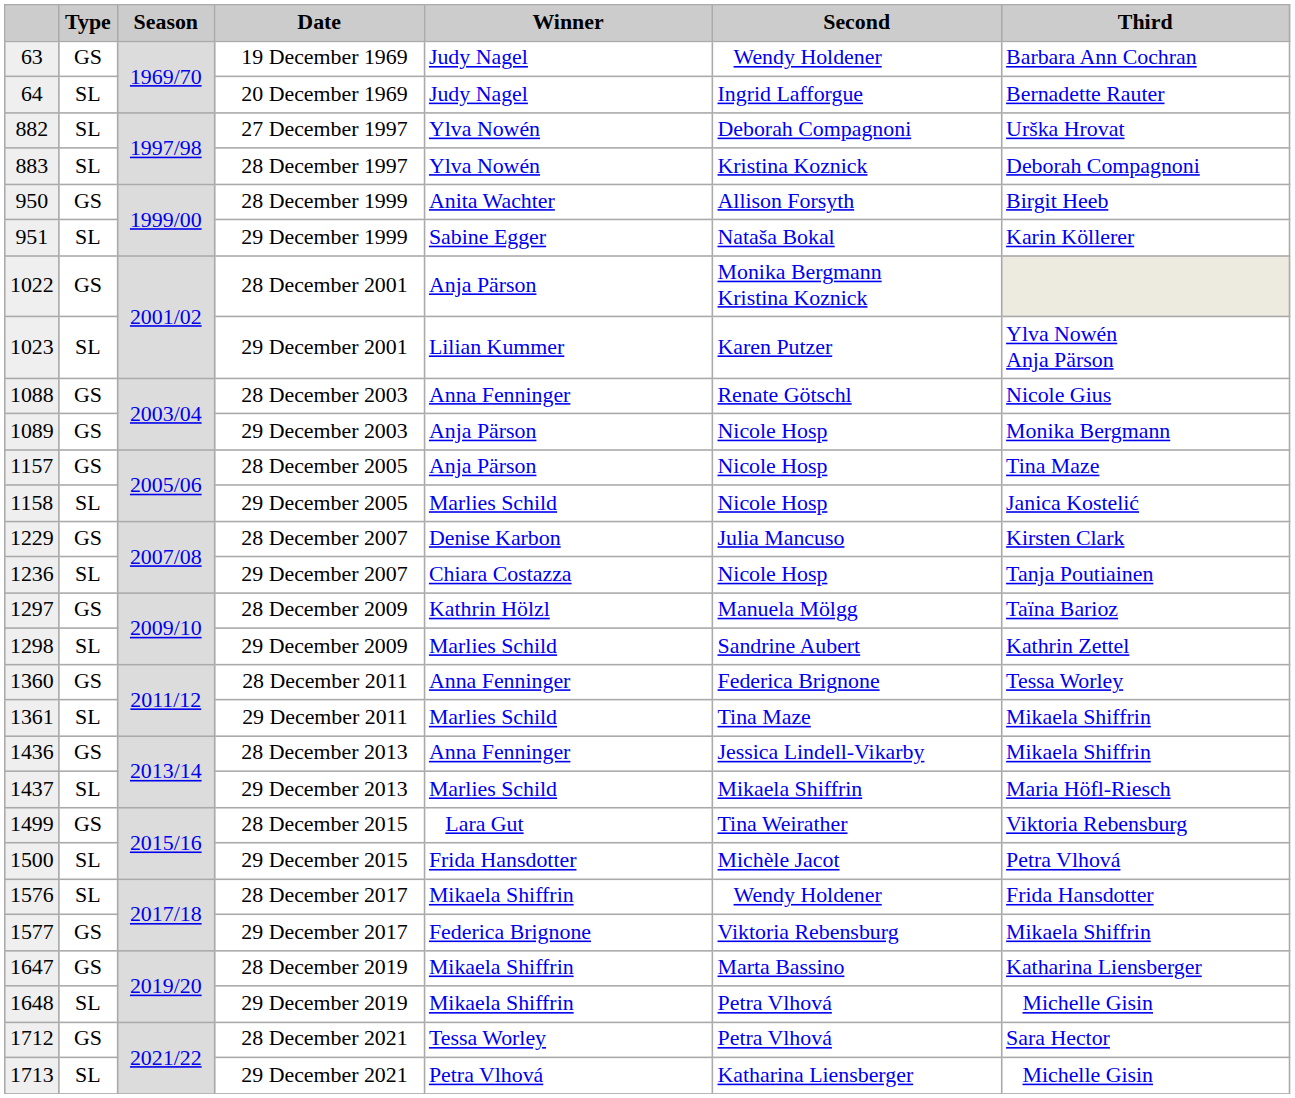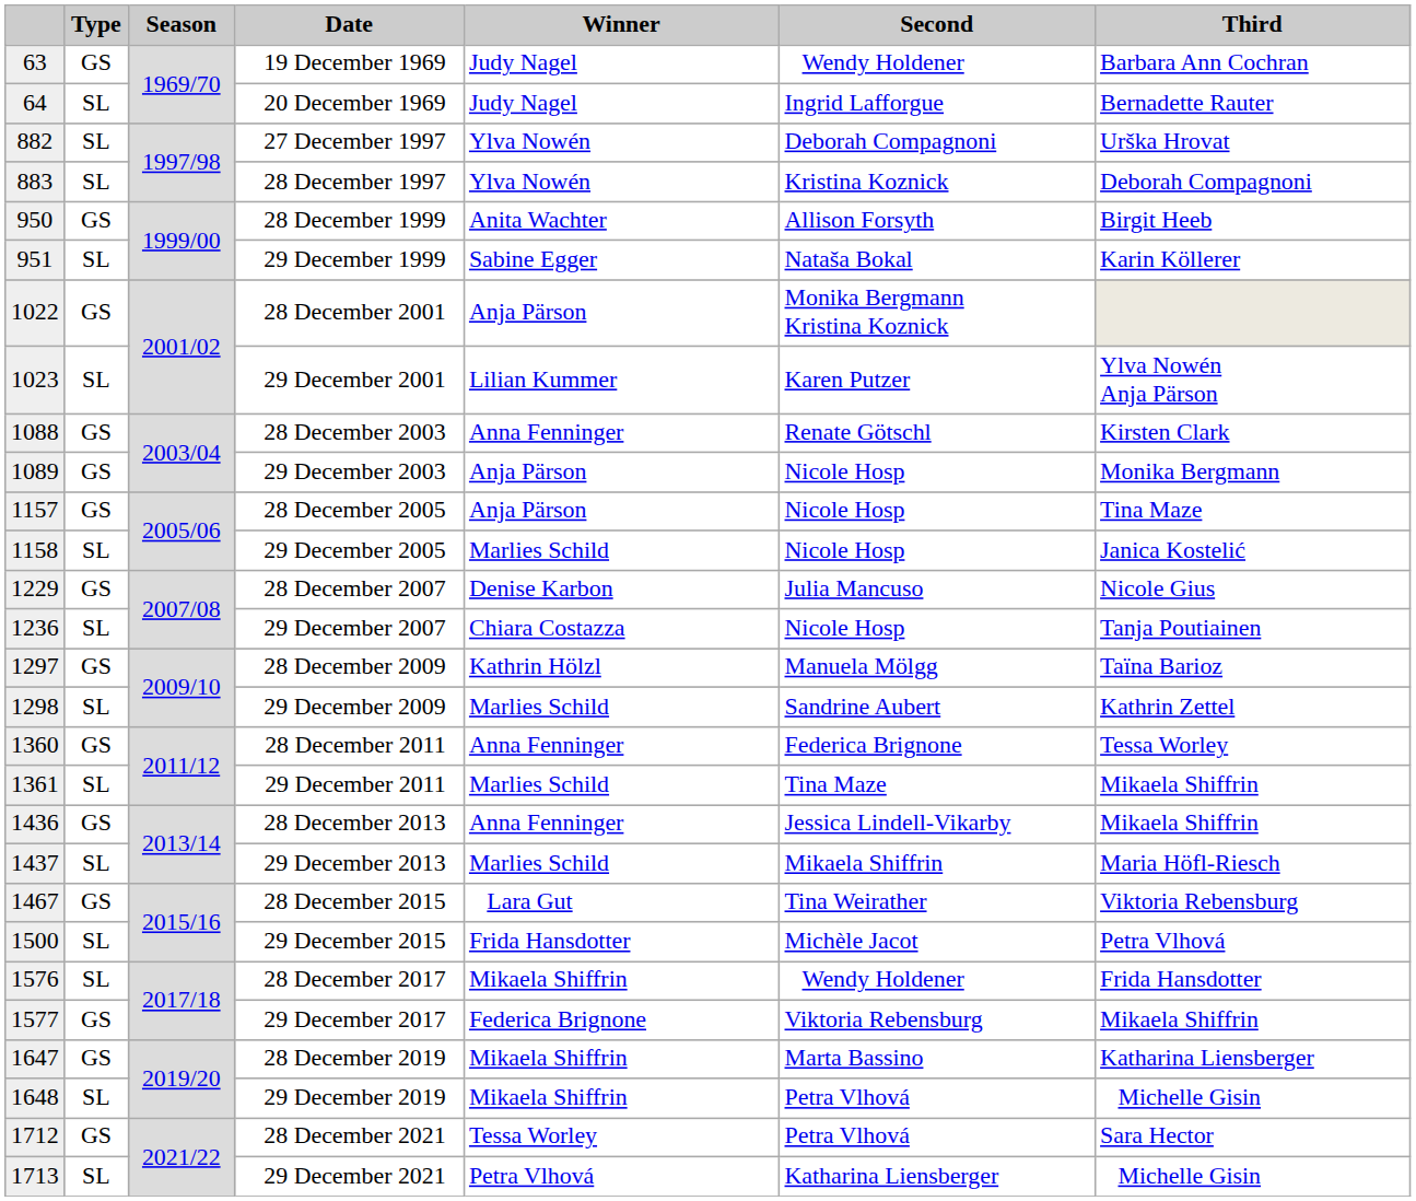28 December 2003 | Third: Nicole Gius -> Kirsten Clark
28 December 2007 | Third: Kirsten Clark -> Nicole Gius
28 December 2015 | column 1: 1499 -> 1467
